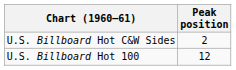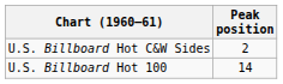U.S. Billboard Hot 100 | Peak position: 12 -> 14
